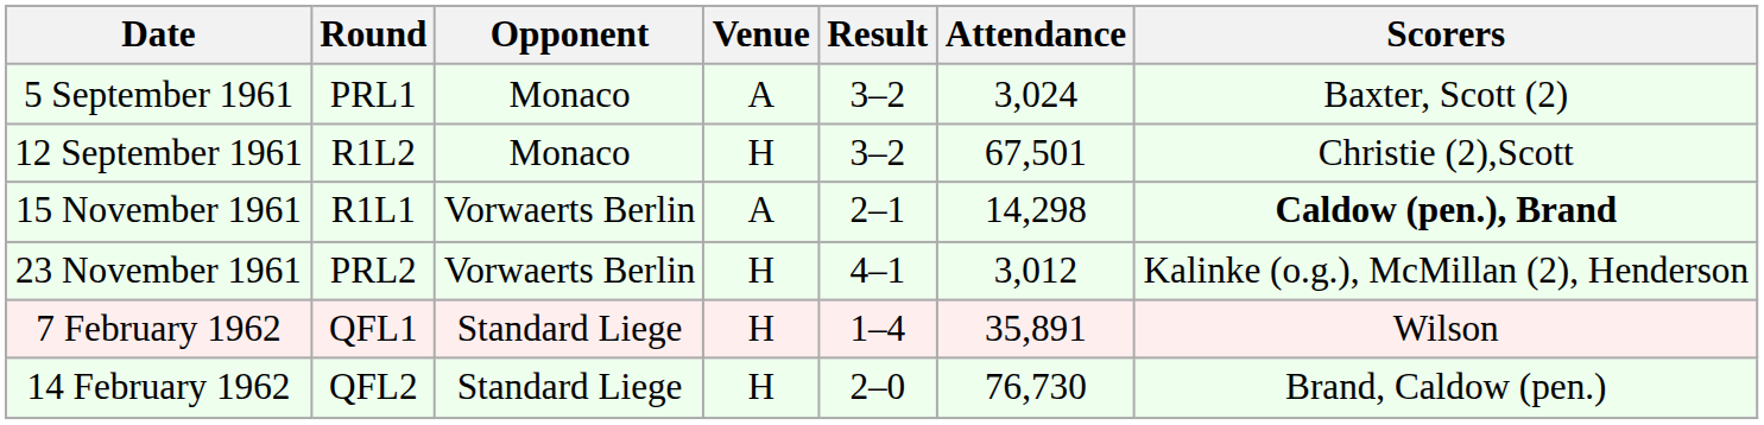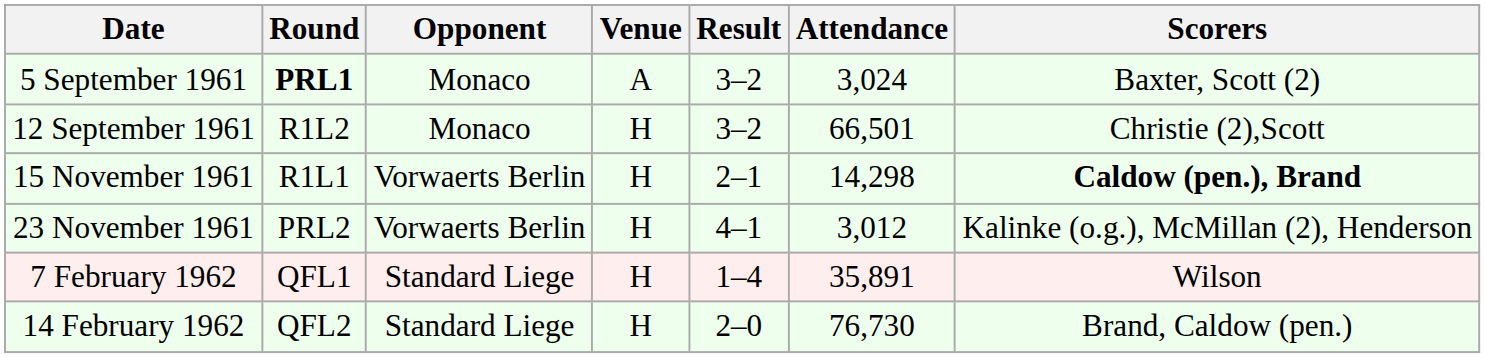5 September 1961 | Round: normal -> bold
12 September 1961 | Attendance: 67,501 -> 66,501
15 November 1961 | Venue: A -> H
